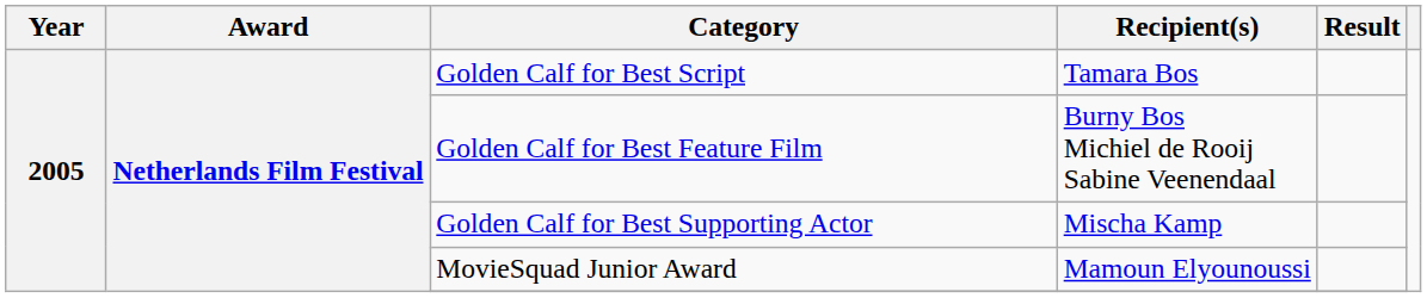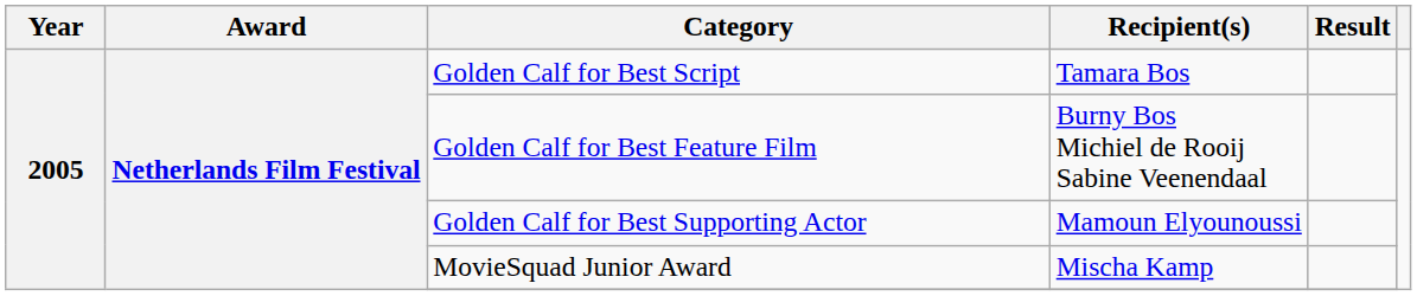Golden Calf for Best Supporting Actor | Recipient(s): Mischa Kamp -> Mamoun Elyounoussi
MovieSquad Junior Award | Recipient(s): Mamoun Elyounoussi -> Mischa Kamp
